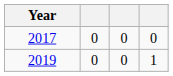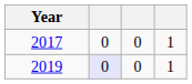2017 | column 4: 0 -> 1
2019 | column 2: no background -> lavender background
